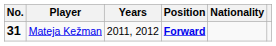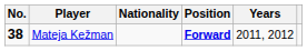columns swapped: Nationality <-> Years
Mateja Kežman | No.: 31 -> 38
